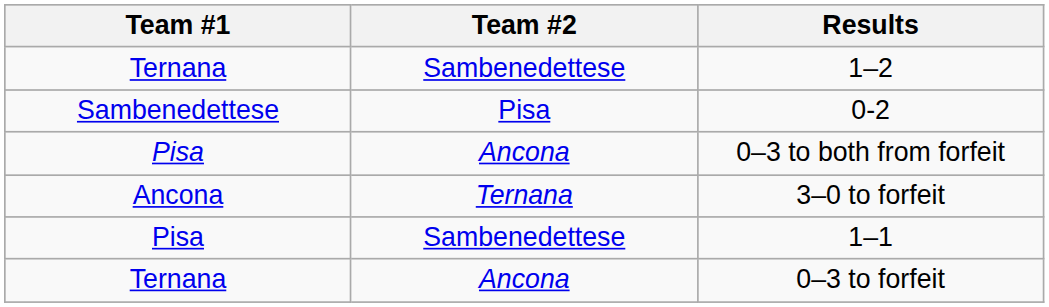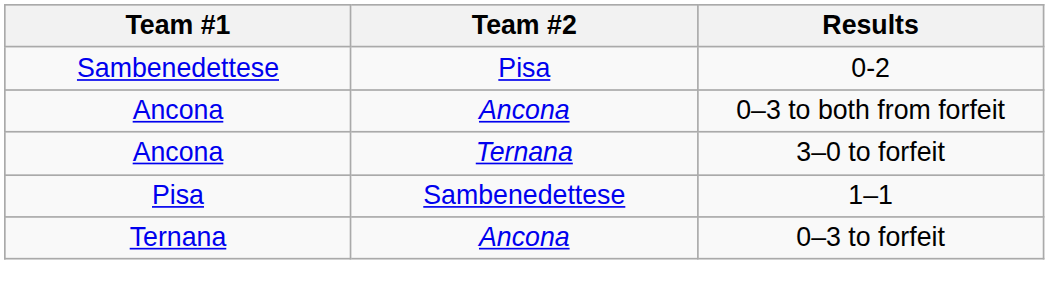- row: Ternana | Sambenedettese | 1–2
0–3 to both from forfeit | Team #1: Pisa -> Ancona
